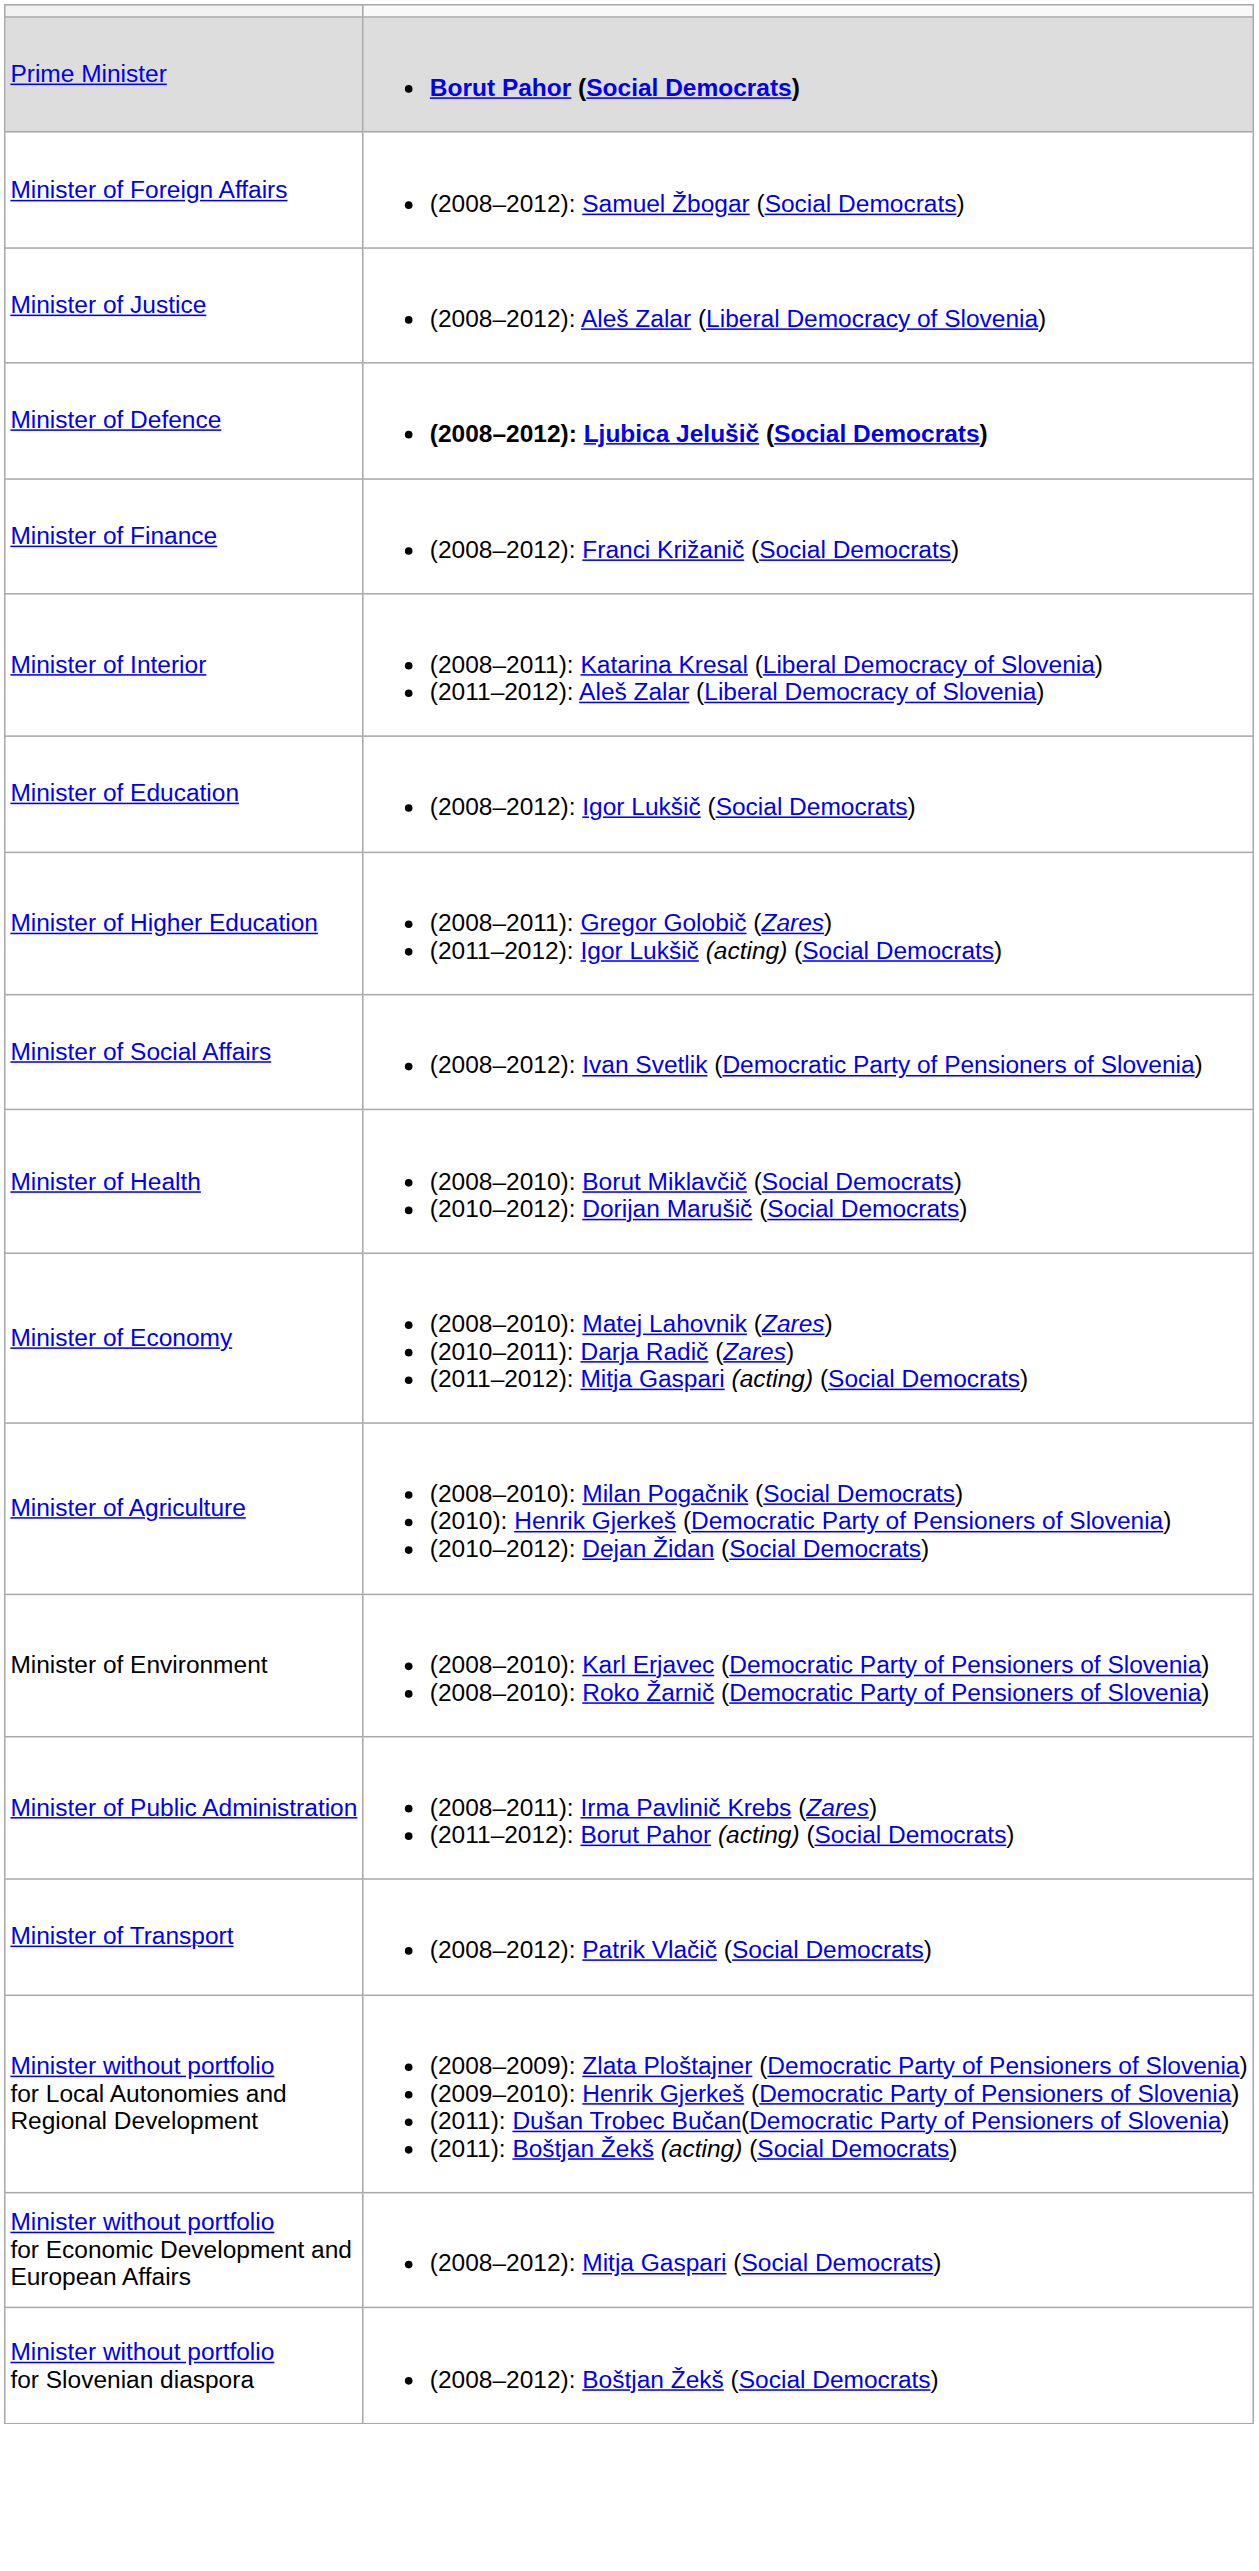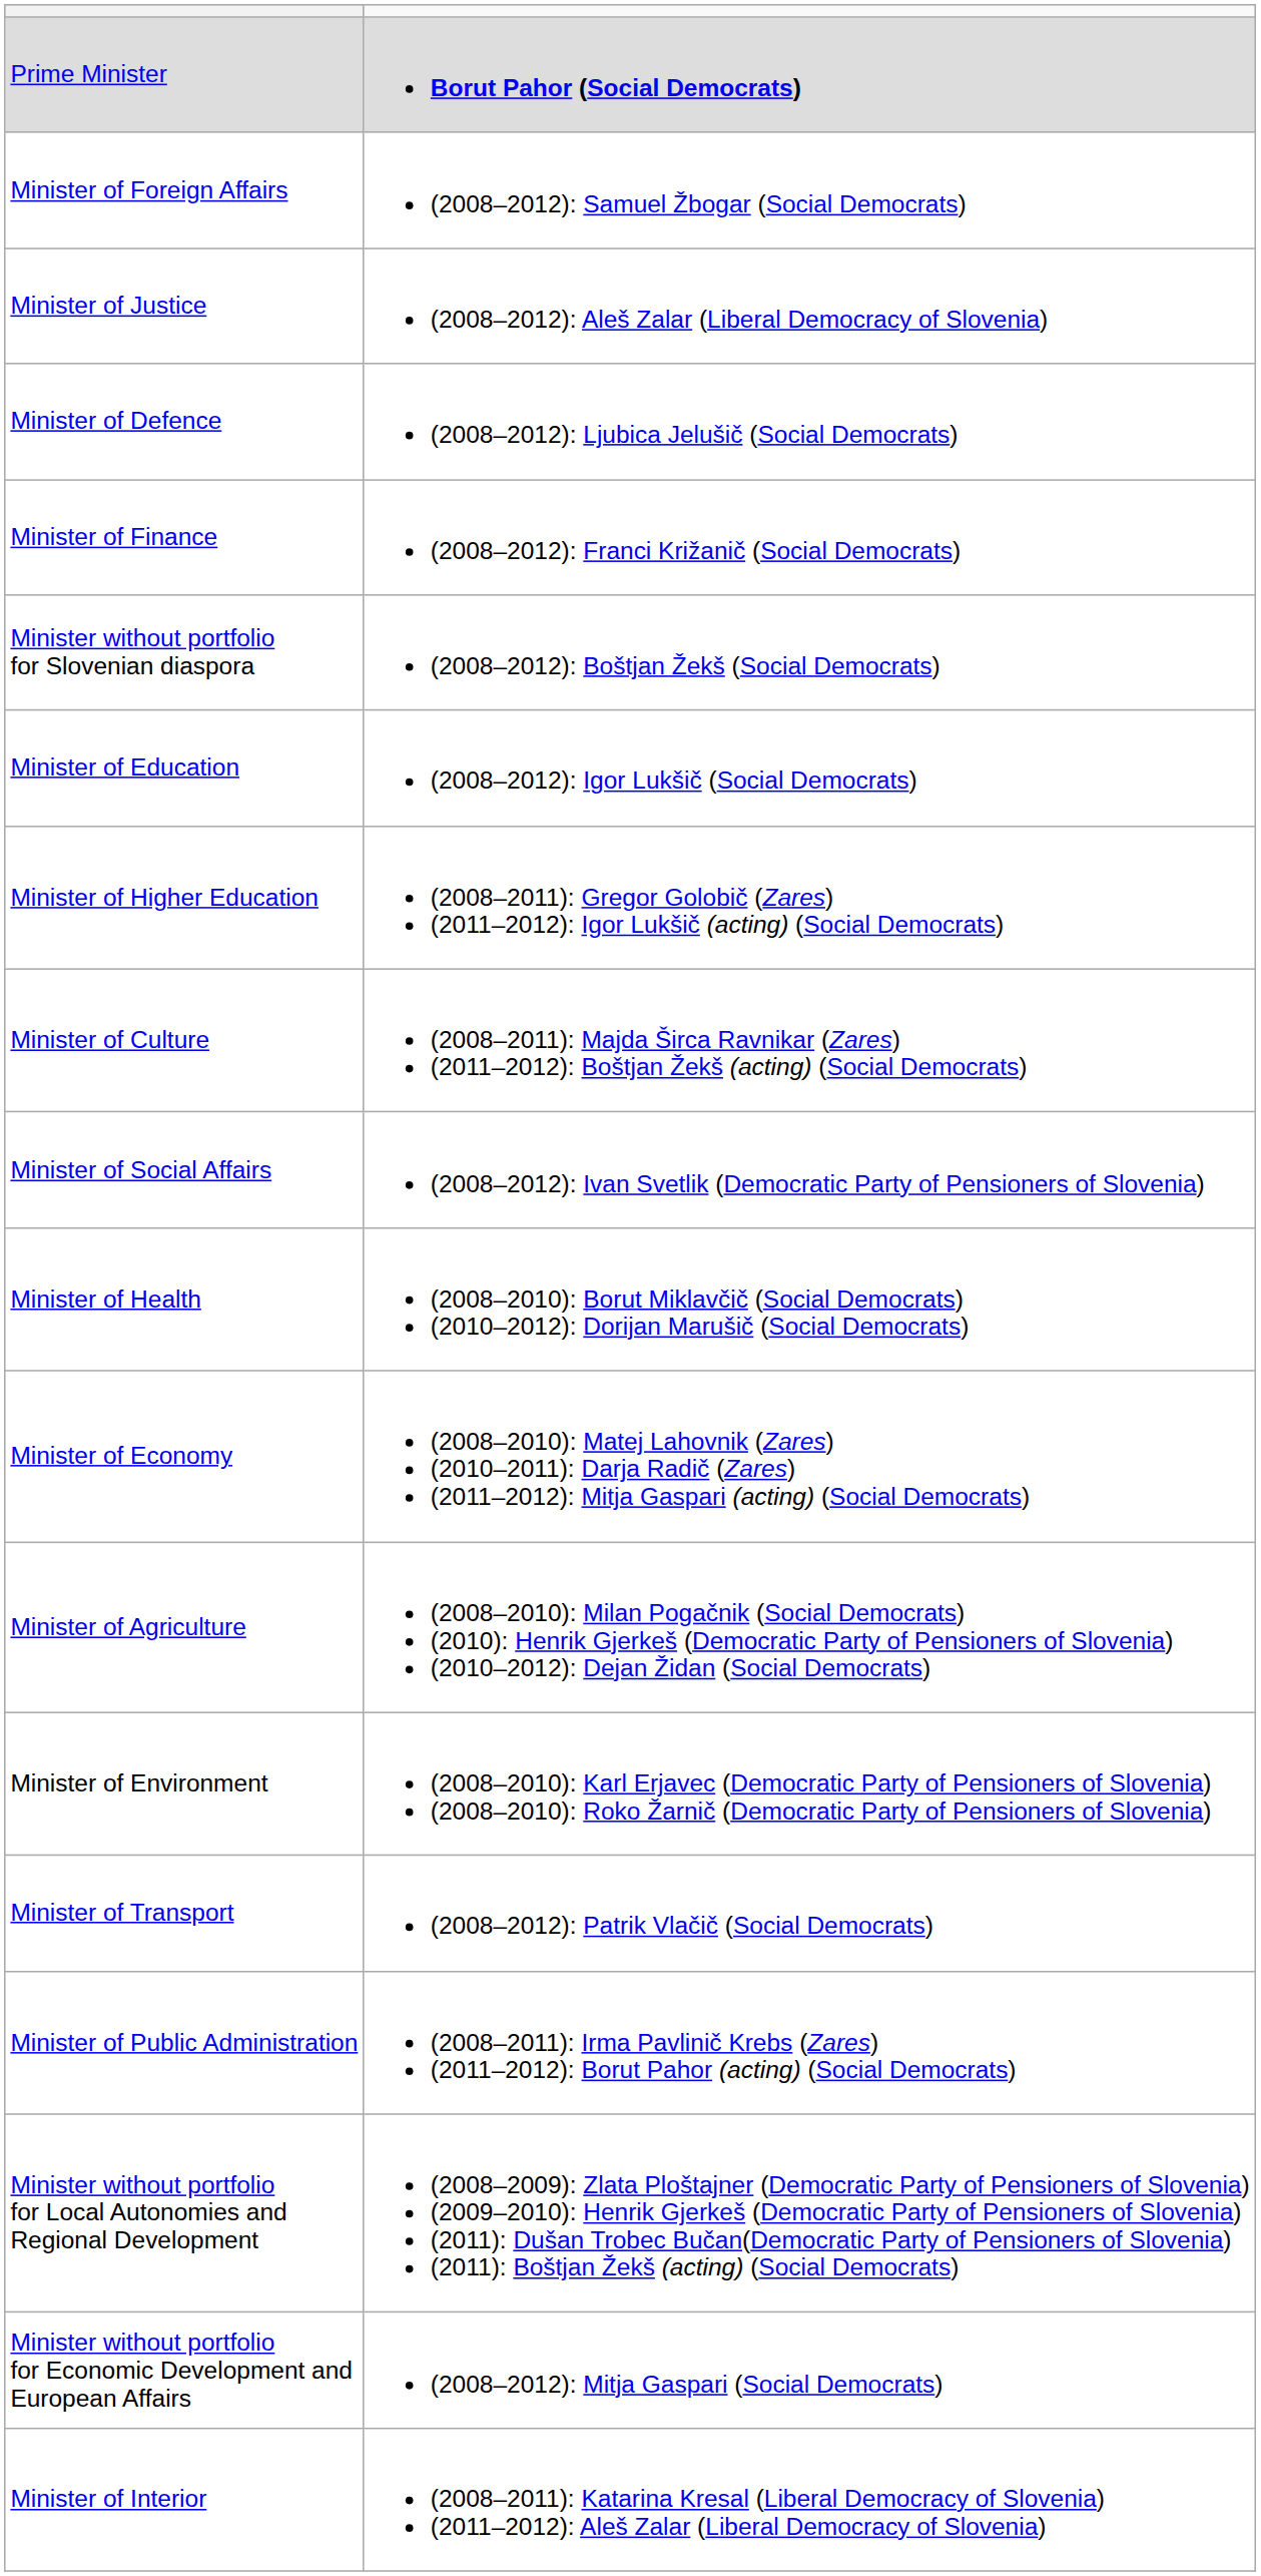Minister of Defence | column 2: bold -> normal
rows swapped: Minister of Interior <-> Minister without portfolio for Slovenian diaspora
+ row: Minister of Culture | (2008–2011): Majda Širca Ravnikar (Zares) (2011–2012): Boštjan Žekš (acting) (Social Democrats)
rows swapped: Minister of Transport <-> Minister of Public Administration
